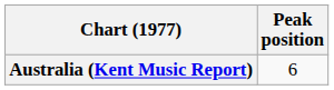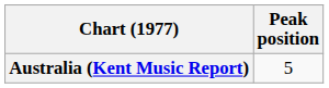Australia (Kent Music Report) | Peak position: 6 -> 5
